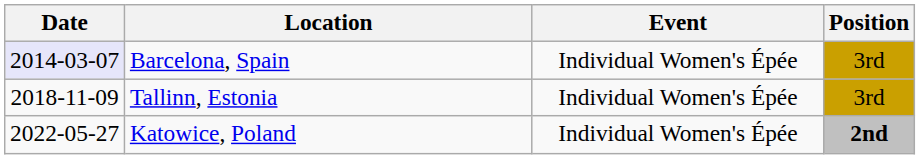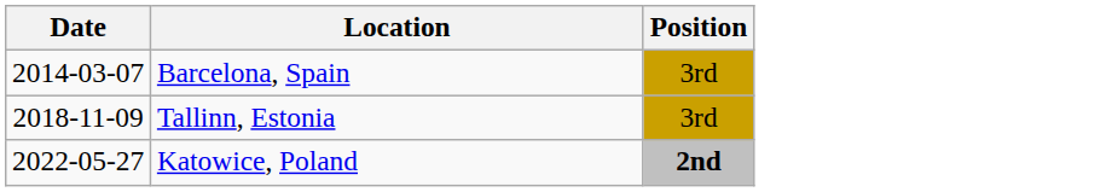- column: Event | Individual Women's Épée | Individual Women's Épée | Individual Women's Épée
Barcelona, Spain | Date: lavender background -> no background
